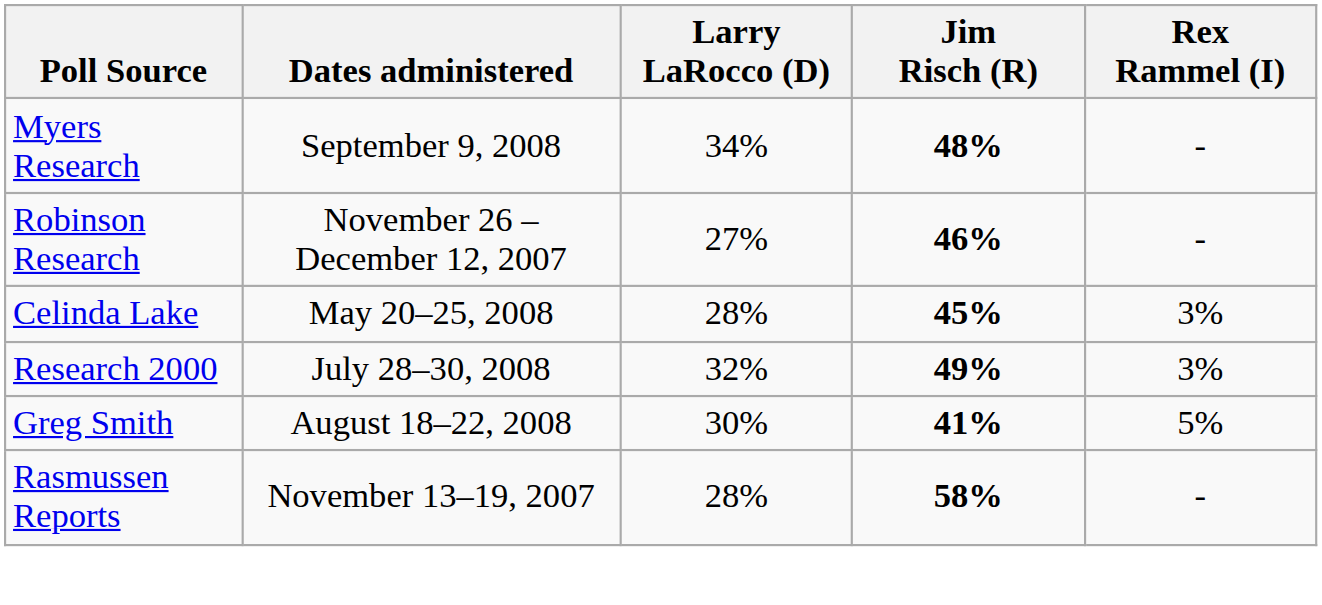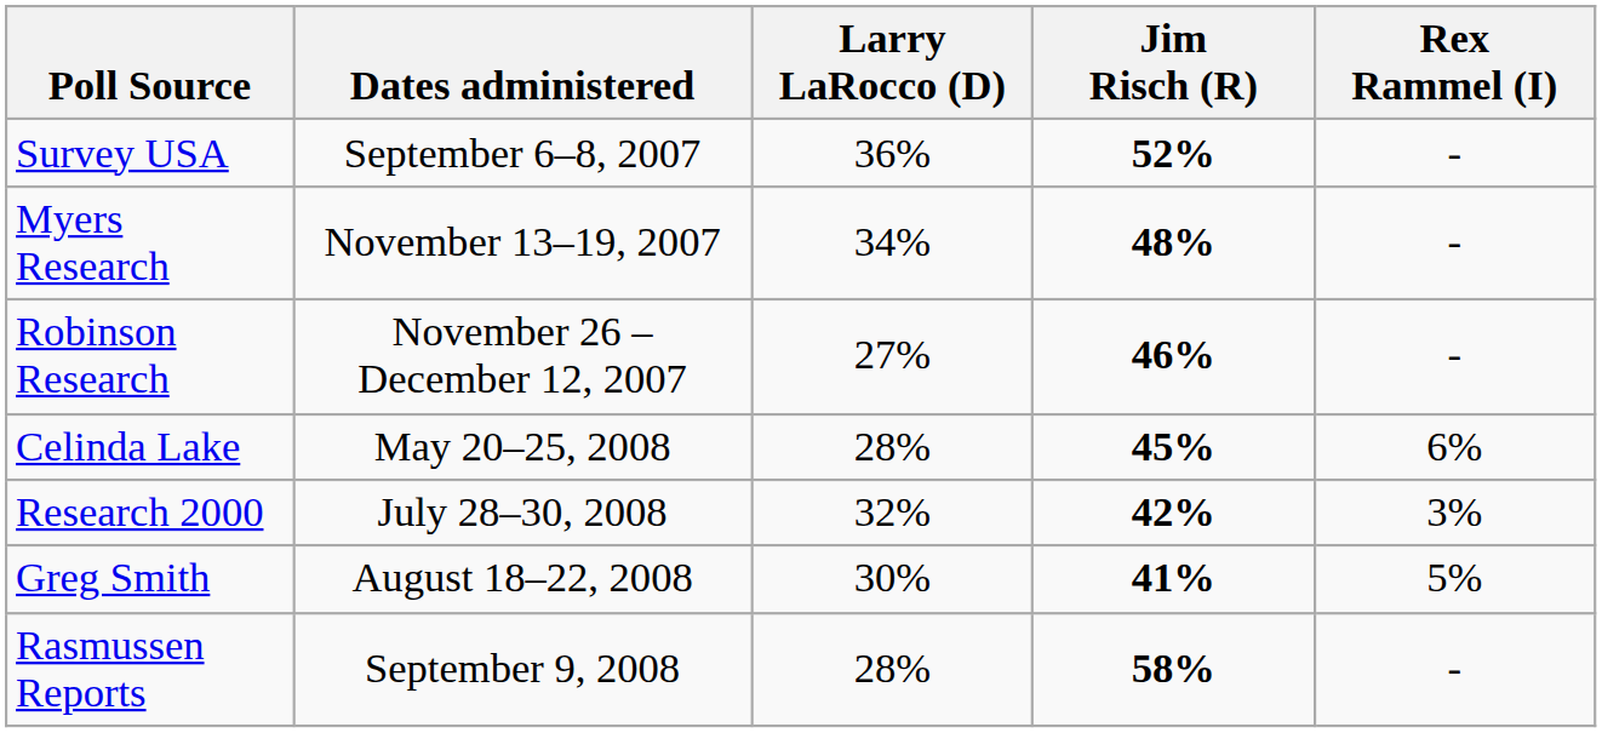+ row: Survey USA | September 6–8, 2007 | 36% | 52% | -
Myers Research | Dates administered: September 9, 2008 -> November 13–19, 2007
Celinda Lake | Rex Rammel (I): 3% -> 6%
Research 2000 | Jim Risch (R): 49% -> 42%
Rasmussen Reports | Dates administered: November 13–19, 2007 -> September 9, 2008
